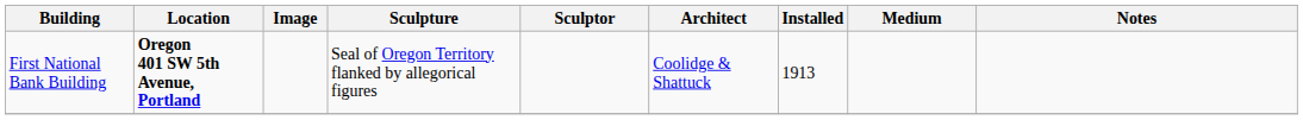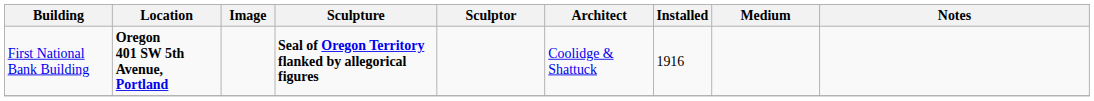First National Bank Building | Sculpture: normal -> bold
First National Bank Building | Installed: 1913 -> 1916
